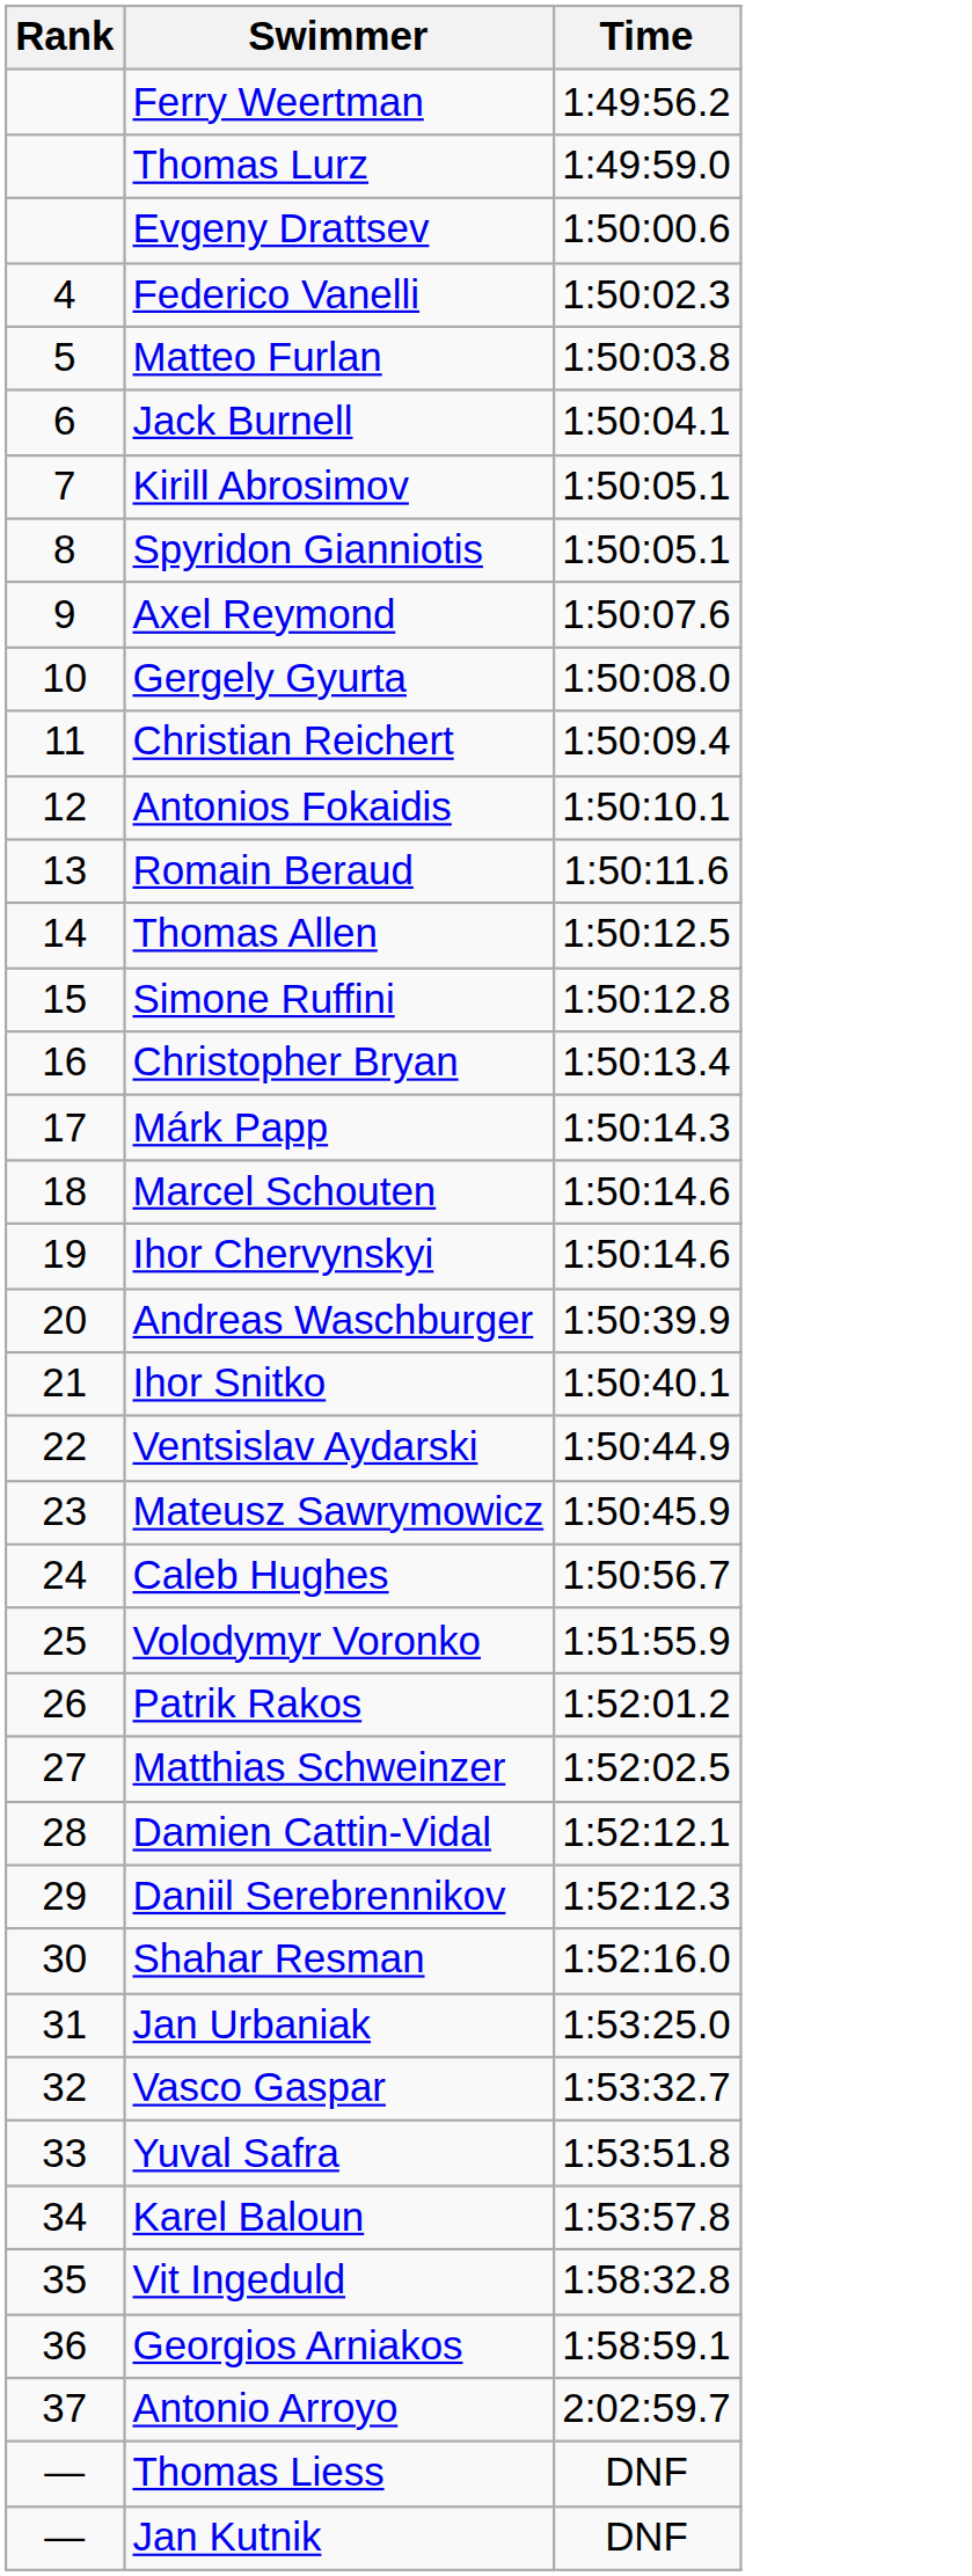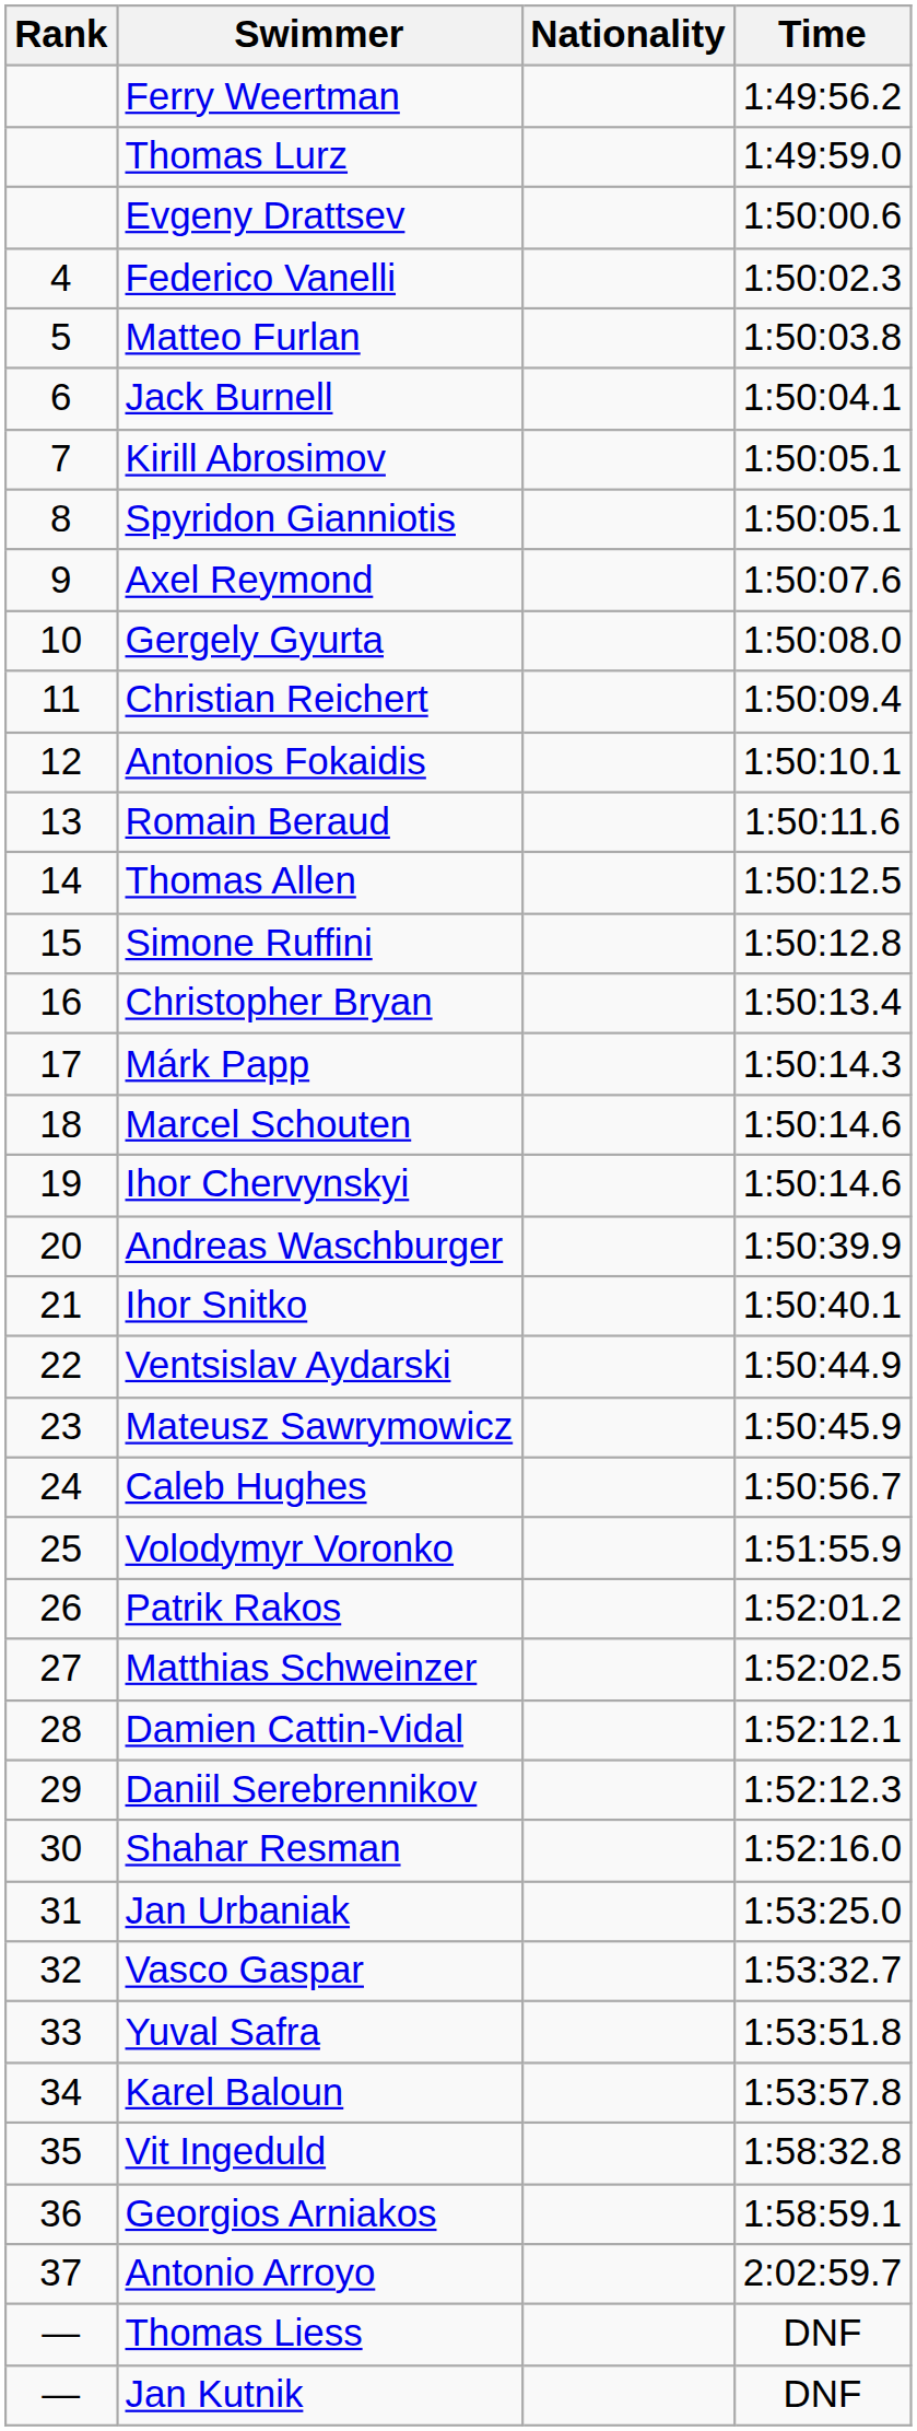+ column: Nationality
